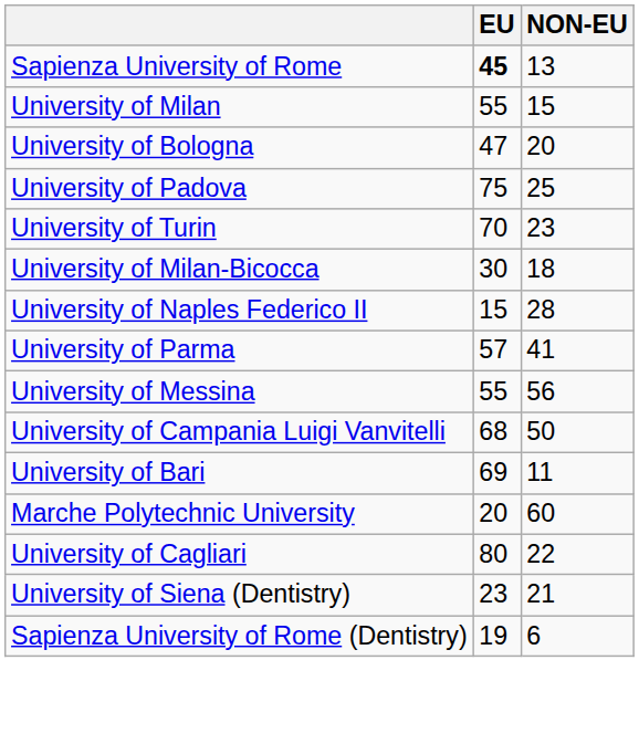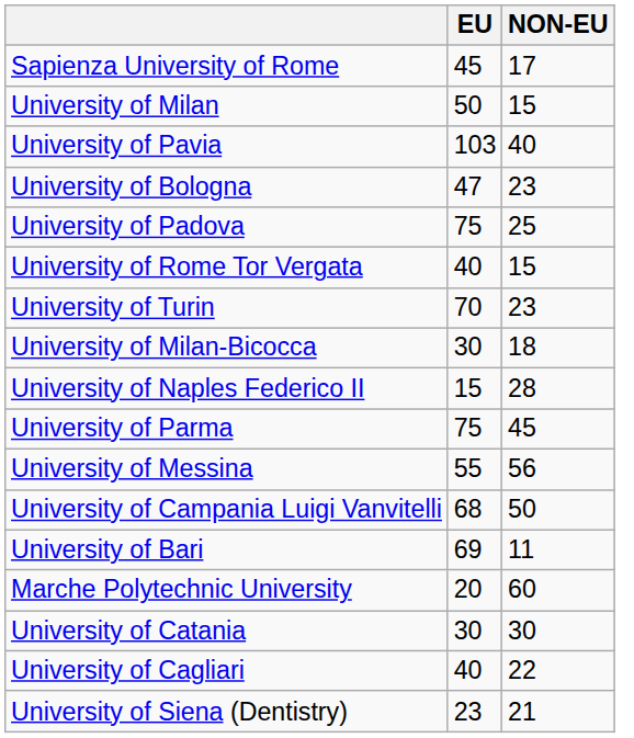Sapienza University of Rome | EU: bold -> normal
Sapienza University of Rome | NON-EU: 13 -> 17
University of Milan | EU: 55 -> 50
+ row: University of Pavia | 103 | 40
University of Bologna | NON-EU: 20 -> 23
+ row: University of Rome Tor Vergata | 40 | 15
University of Parma | EU: 57 -> 75
University of Parma | NON-EU: 41 -> 45
+ row: University of Catania | 30 | 30
University of Cagliari | EU: 80 -> 40
- row: Sapienza University of Rome (Dentistry) | 19 | 6
